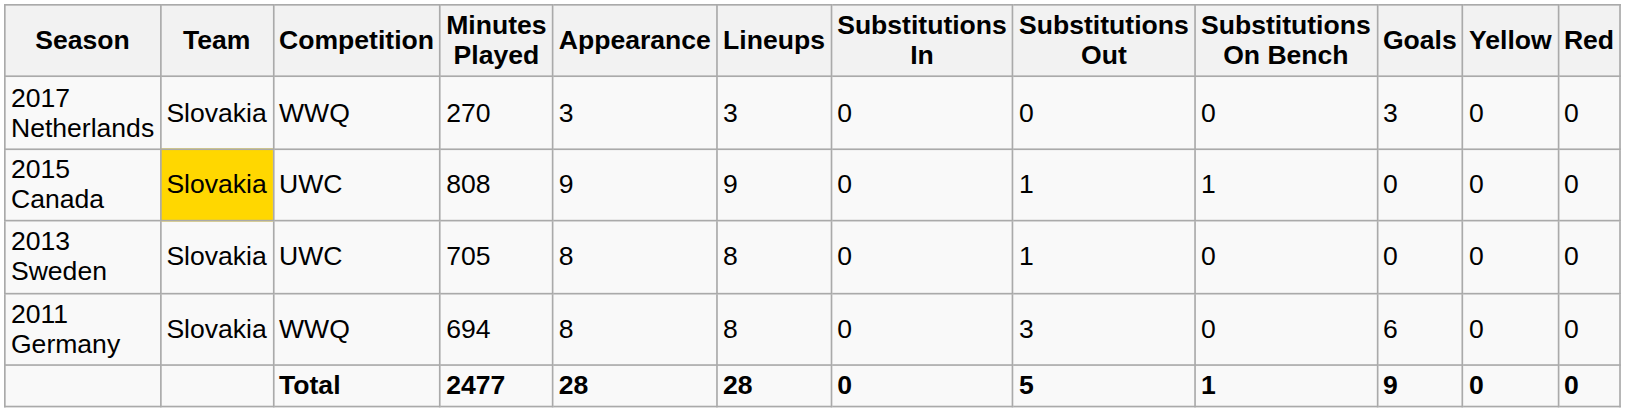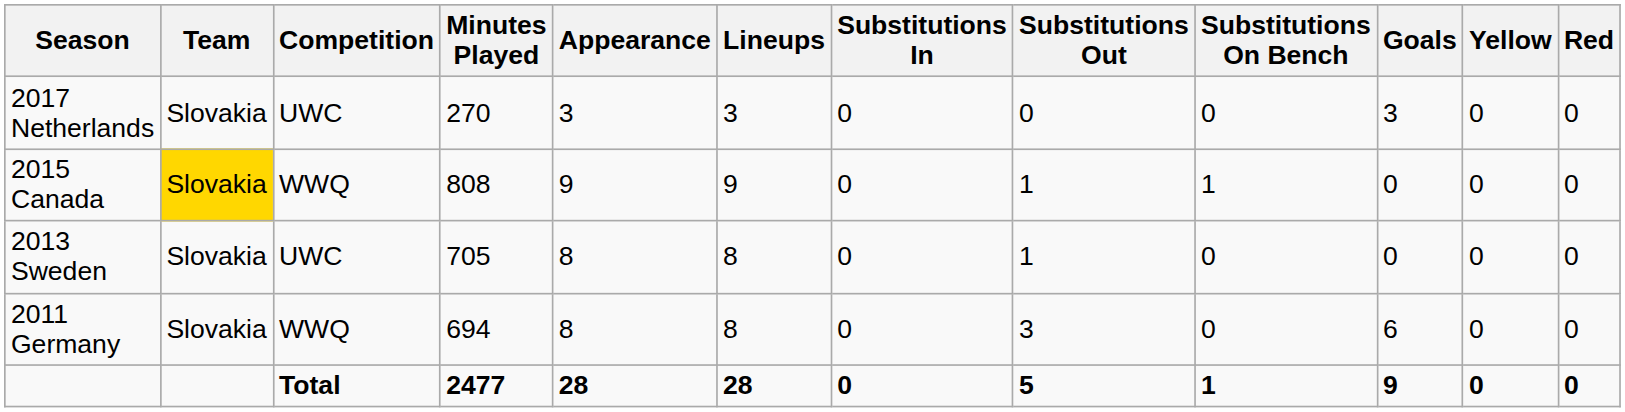2017 Netherlands | Competition: WWQ -> UWC
2015 Canada | Competition: UWC -> WWQ
